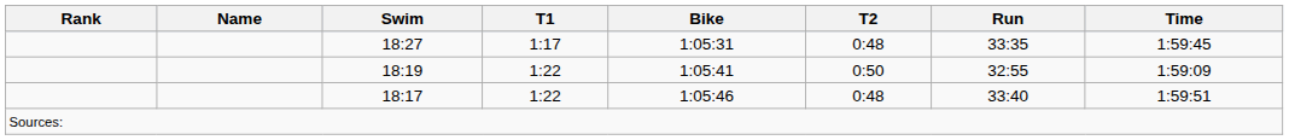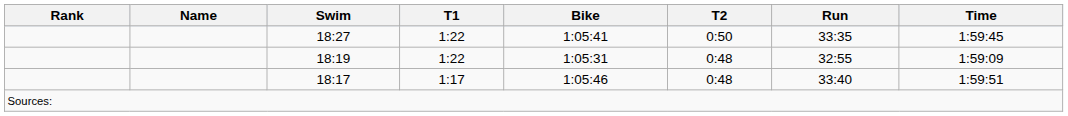18:27 | T1: 1:17 -> 1:22
18:27 | Bike: 1:05:31 -> 1:05:41
18:27 | T2: 0:48 -> 0:50
18:19 | Bike: 1:05:41 -> 1:05:31
18:19 | T2: 0:50 -> 0:48
18:17 | T1: 1:22 -> 1:17
